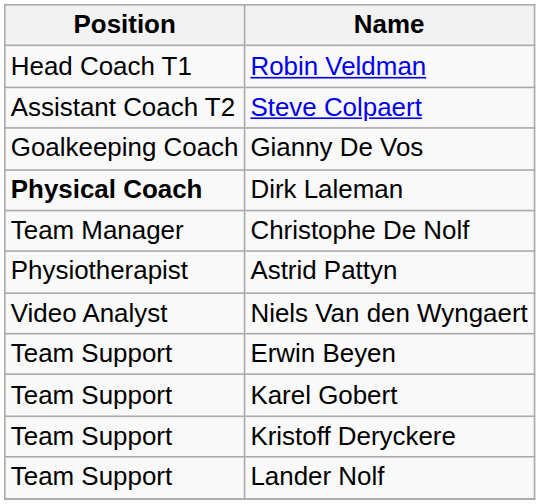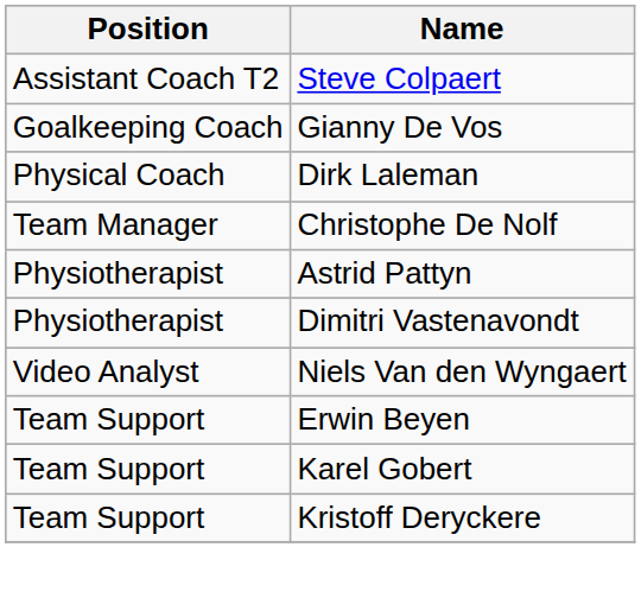- row: Head Coach T1 | Robin Veldman
Dirk Laleman | Position: bold -> normal
+ row: Physiotherapist | Dimitri Vastenavondt
- row: Team Support | Lander Nolf
